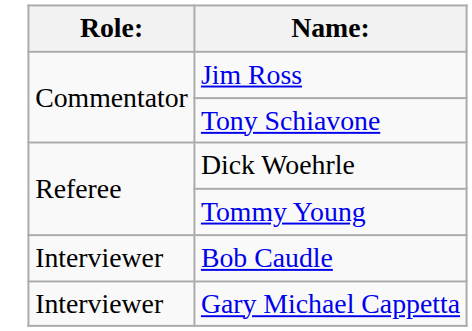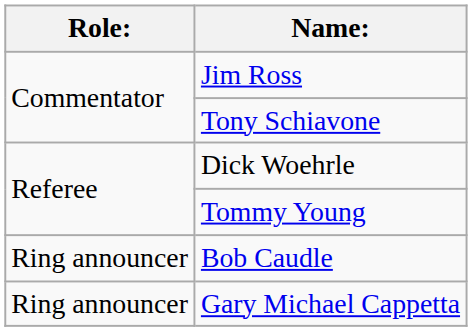Bob Caudle | Role:: Interviewer -> Ring announcer
Gary Michael Cappetta | Role:: Interviewer -> Ring announcer
